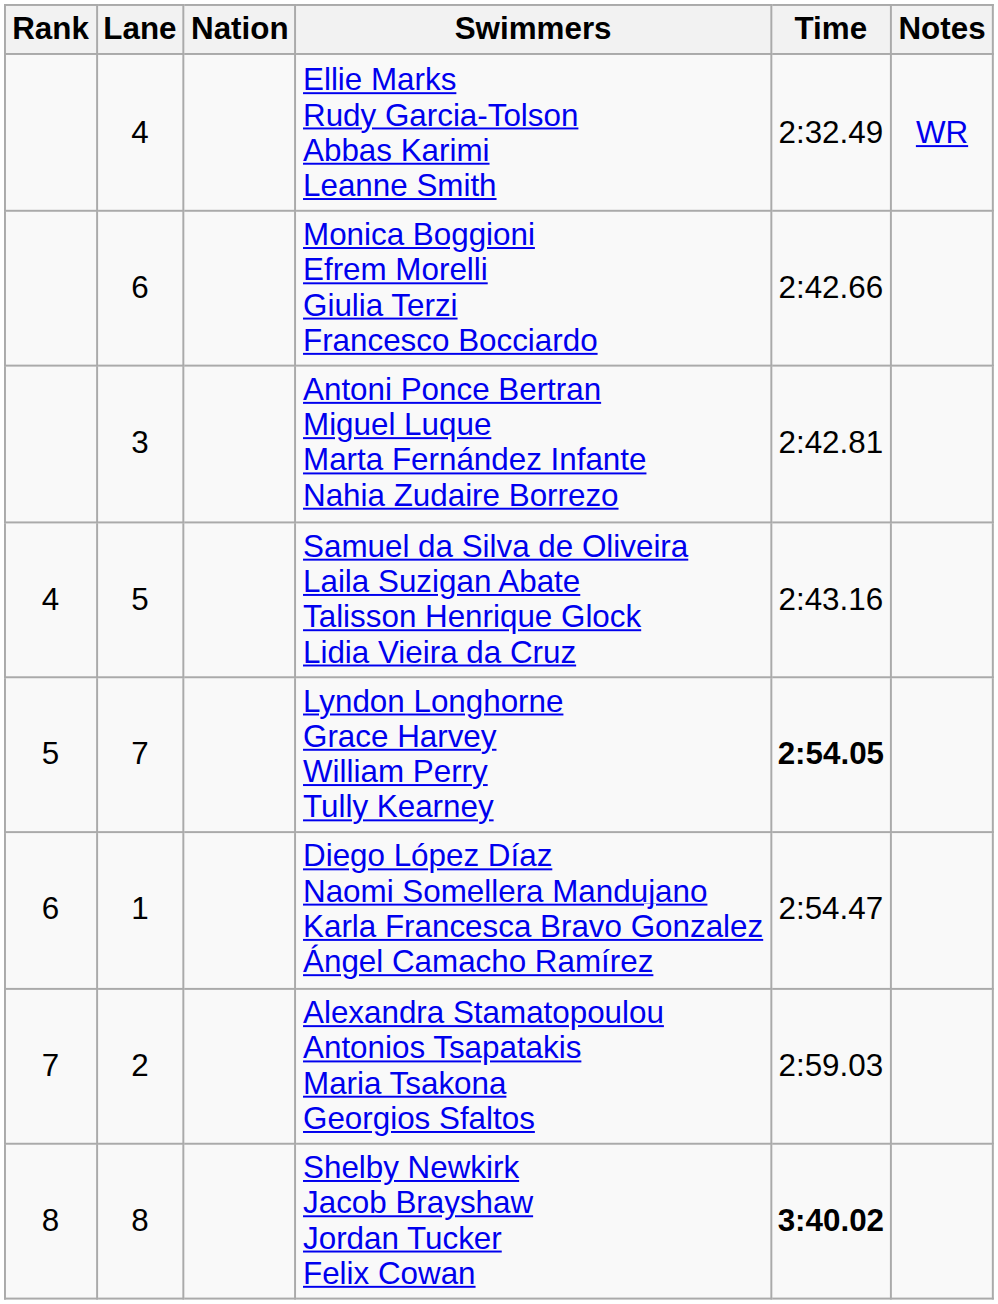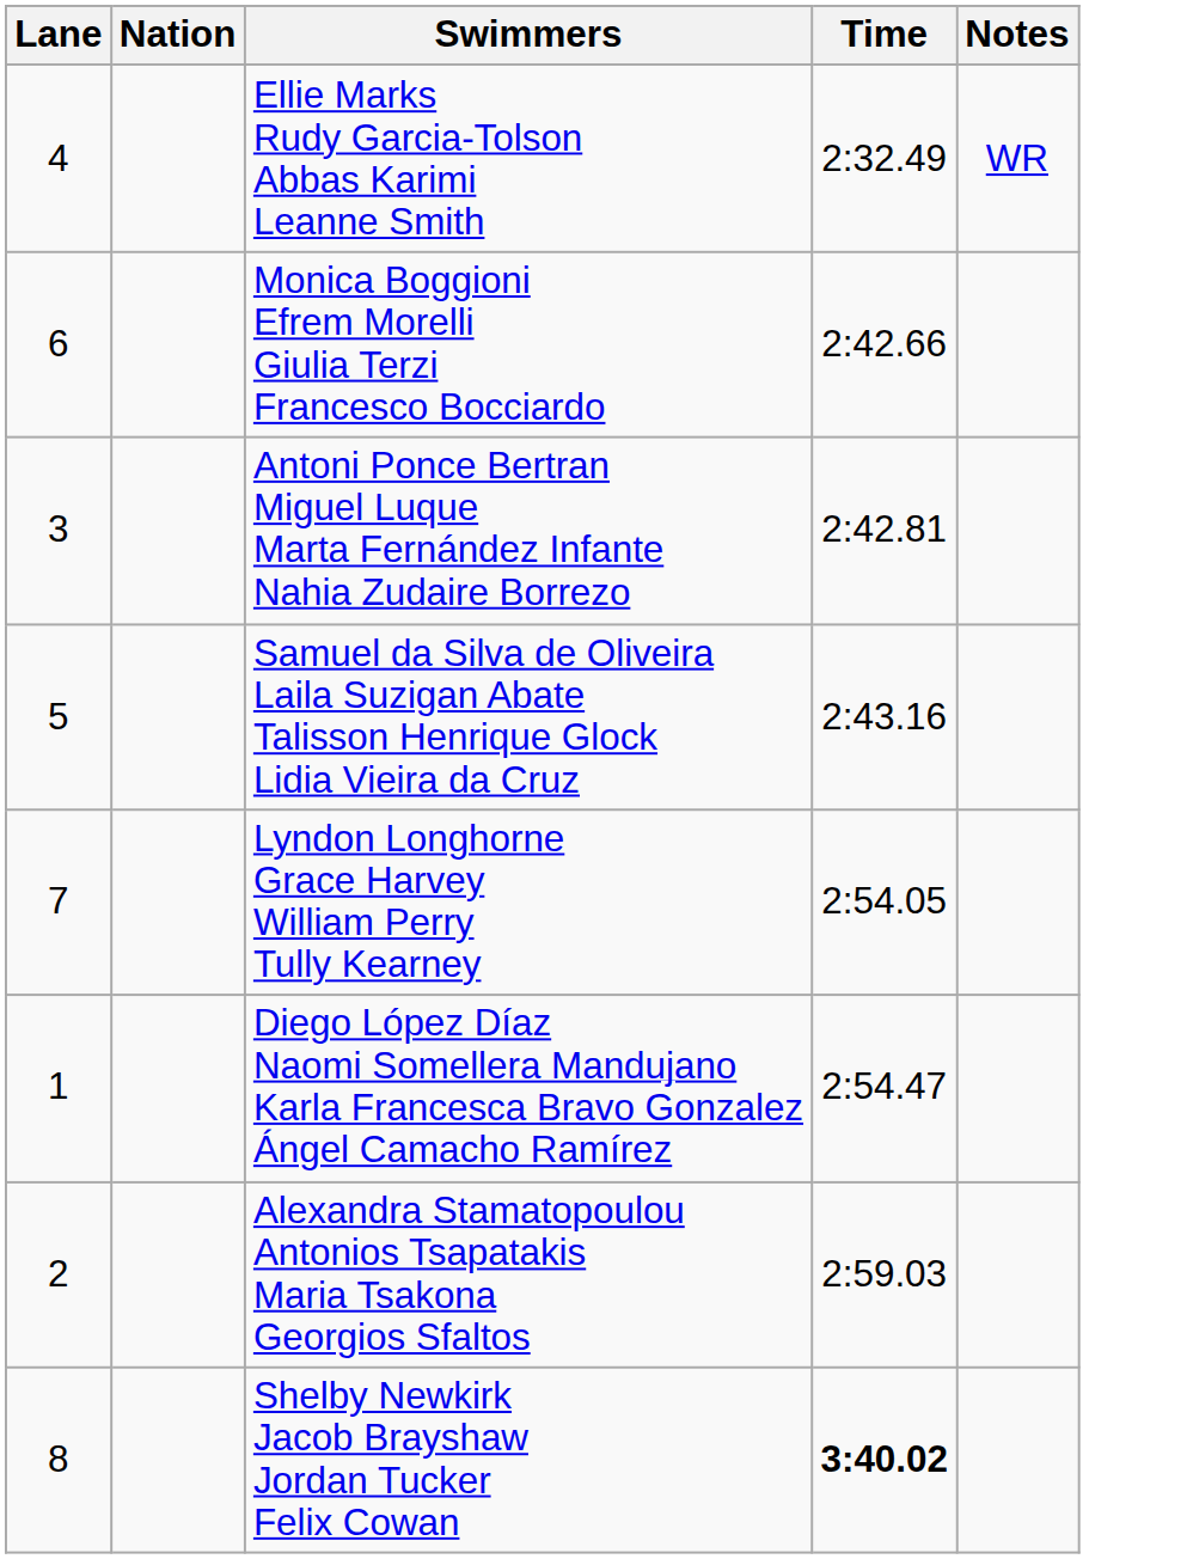- column: Rank | 4 | 5 | 6 | 7 | 8
Lyndon Longhorne Grace Harvey William Perry Tully Kearney | Time: bold -> normal
